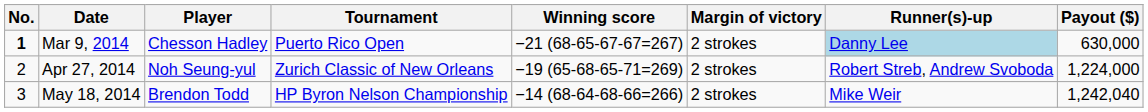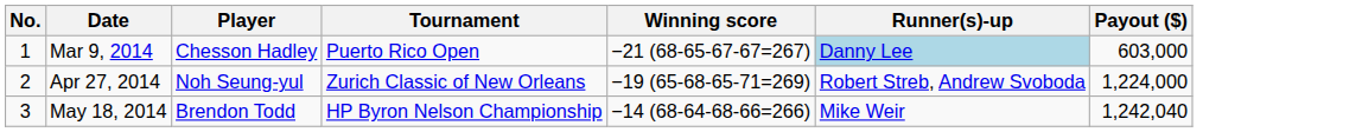- column: Margin of victory | 2 strokes | 2 strokes | 2 strokes
Mar 9, 2014 | No.: bold -> normal
Mar 9, 2014 | Payout ($): 630,000 -> 603,000
